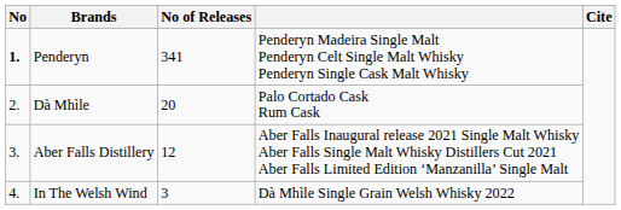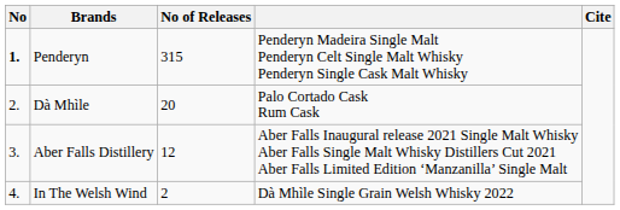Penderyn | No of Releases: 341 -> 315
In The Welsh Wind | No of Releases: 3 -> 2
